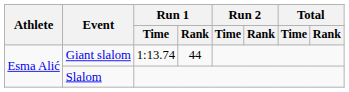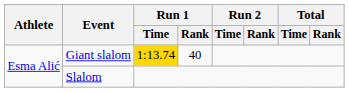Giant slalom | Run 1 / Time: no background -> gold background
Giant slalom | Run 1 / Rank: 44 -> 40
